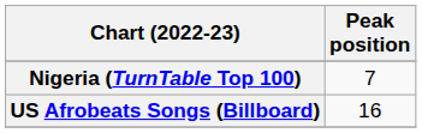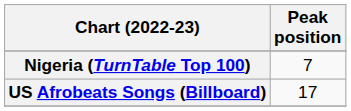US Afrobeats Songs (Billboard) | Peak position: 16 -> 17
